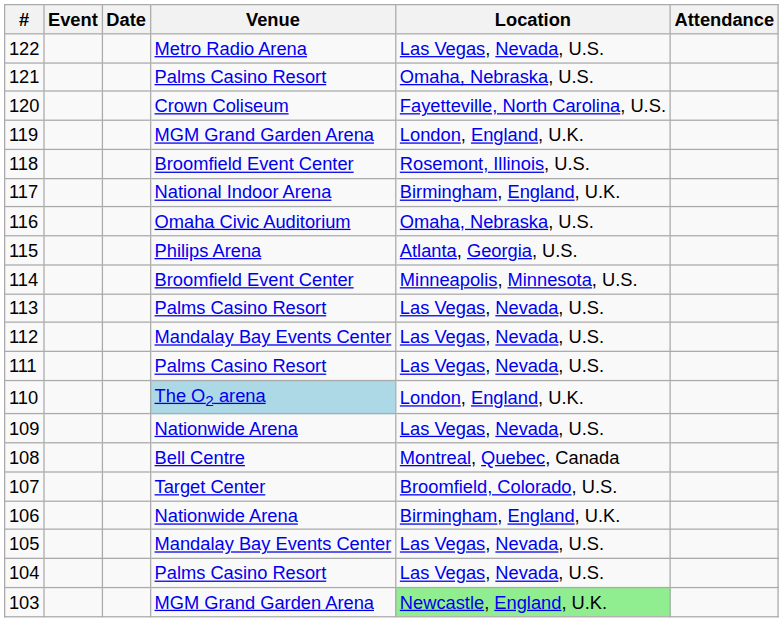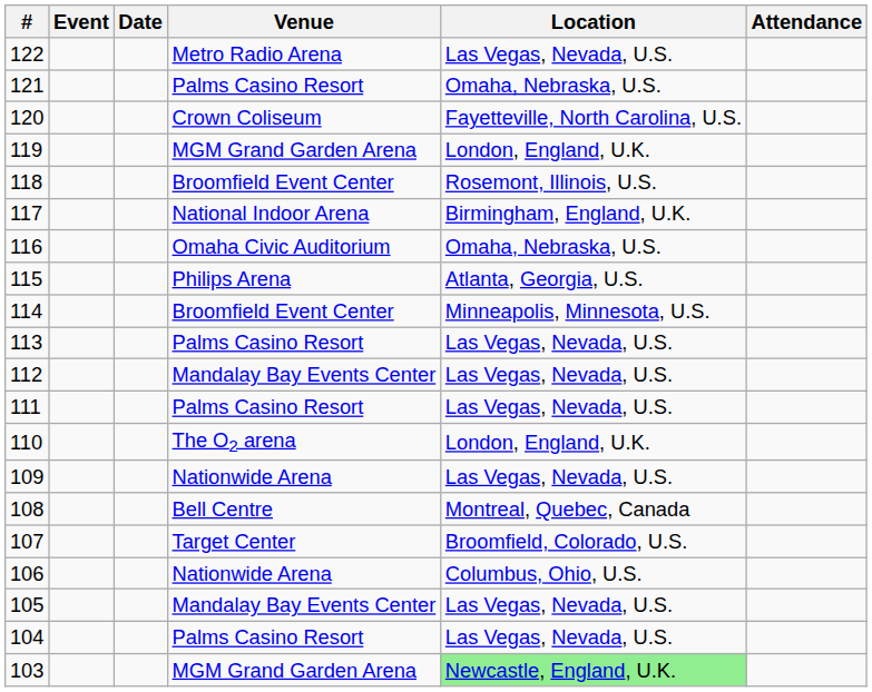110 | Venue: lightblue background -> no background
106 | Location: Birmingham, England, U.K. -> Columbus, Ohio, U.S.
